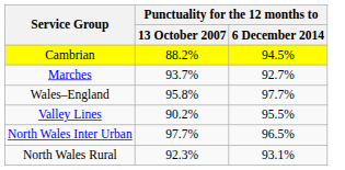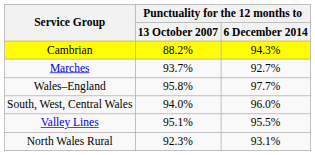Cambrian | Punctuality for the 12 months to / 6 December 2014: 94.5% -> 94.3%
+ row: South, West, Central Wales | 94.0% | 96.0%
Valley Lines | Punctuality for the 12 months to / 13 October 2007: 90.2% -> 95.1%
- row: North Wales Inter Urban | 97.7% | 96.5%
